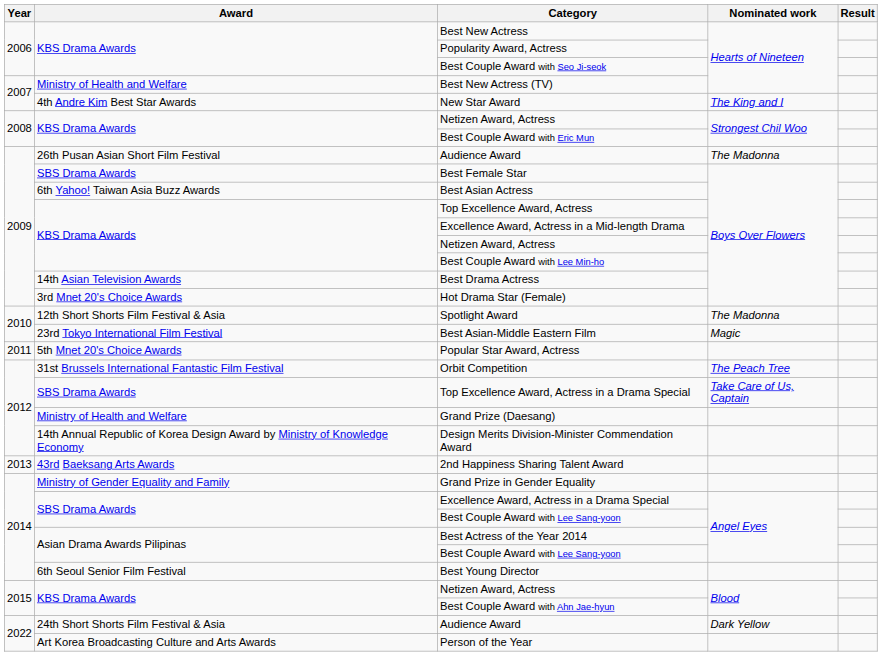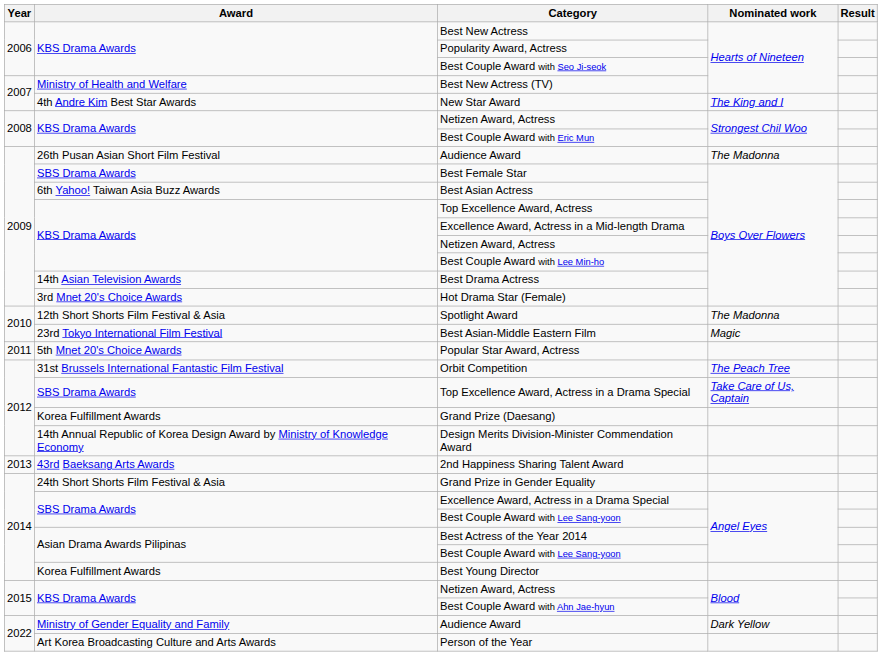Grand Prize (Daesang) | Award: Ministry of Health and Welfare -> Korea Fulfillment Awards
Grand Prize in Gender Equality | Award: Ministry of Gender Equality and Family -> 24th Short Shorts Film Festival & Asia
Best Young Director | Award: 6th Seoul Senior Film Festival -> Korea Fulfillment Awards
Audience Award / Dark Yellow | Award: 24th Short Shorts Film Festival & Asia -> Ministry of Gender Equality and Family
